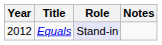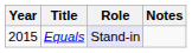Equals | Year: 2012 -> 2015
